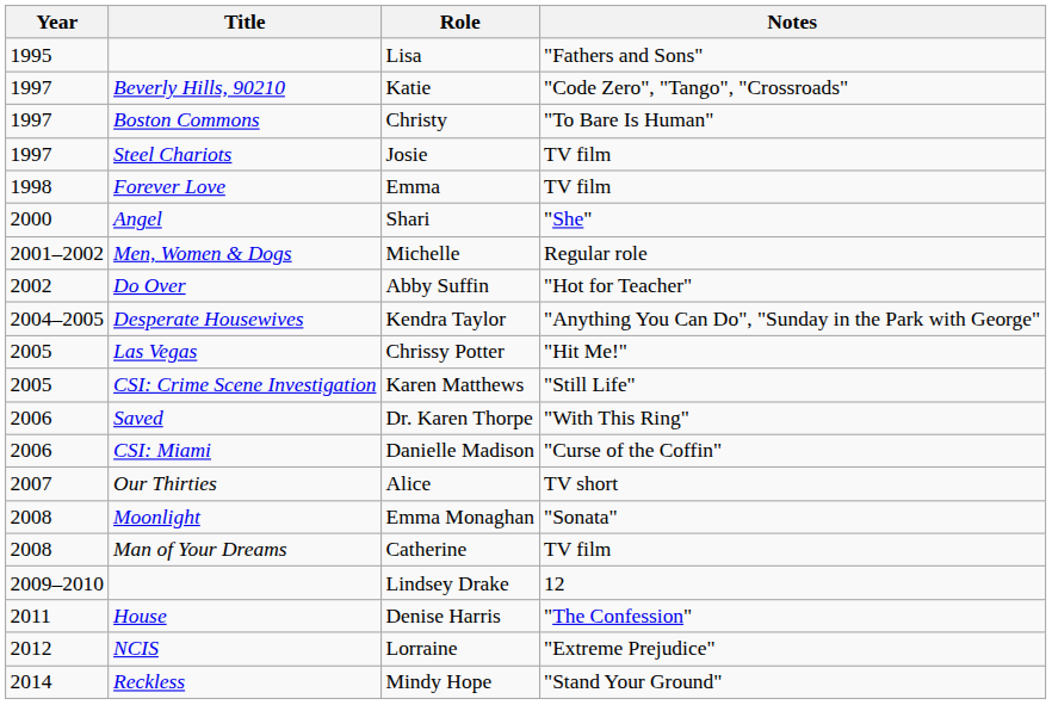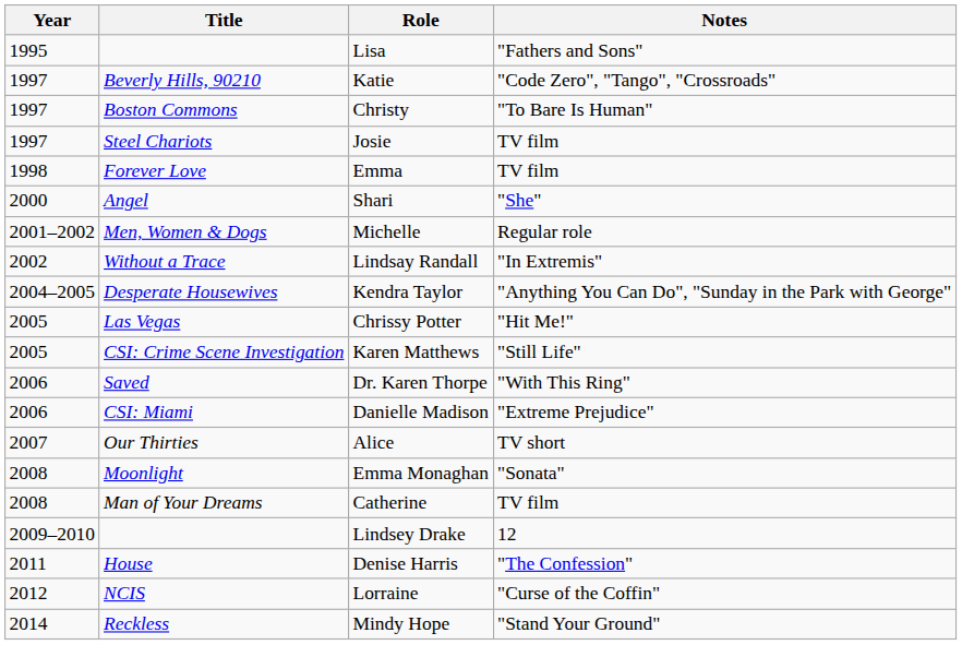- row: 2002 | Do Over | Abby Suffin | "Hot for Teacher"
+ row: 2002 | Without a Trace | Lindsay Randall | "In Extremis"
Danielle Madison | Notes: "Curse of the Coffin" -> "Extreme Prejudice"
Lorraine | Notes: "Extreme Prejudice" -> "Curse of the Coffin"
